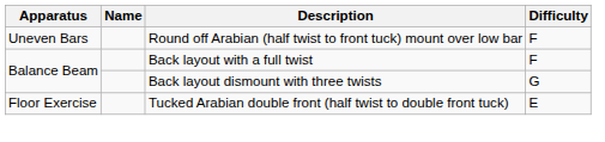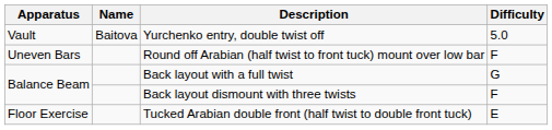+ row: Vault | Baitova | Yurchenko entry, double twist off | 5.0
Back layout with a full twist | Difficulty: F -> G
Back layout dismount with three twists | Difficulty: G -> F
